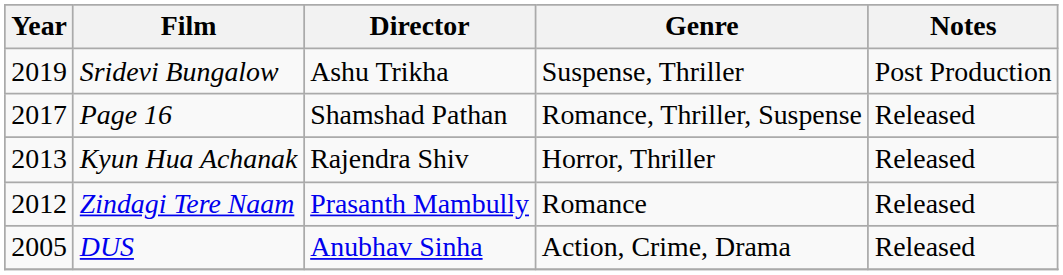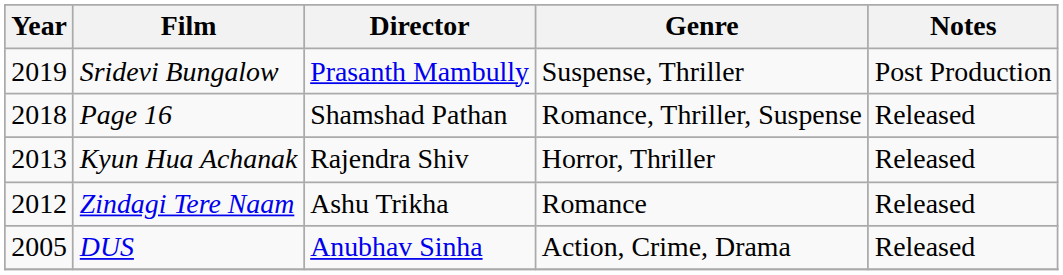Sridevi Bungalow | Director: Ashu Trikha -> Prasanth Mambully
Page 16 | Year: 2017 -> 2018
Zindagi Tere Naam | Director: Prasanth Mambully -> Ashu Trikha
